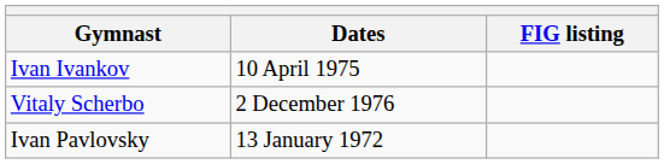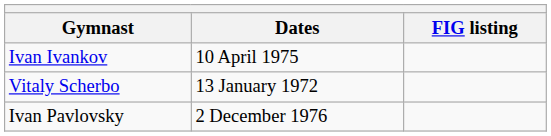Vitaly Scherbo | Dates: 2 December 1976 -> 13 January 1972
Ivan Pavlovsky | Dates: 13 January 1972 -> 2 December 1976
